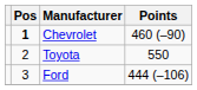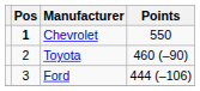Chevrolet | Points: 460 (–90) -> 550
Toyota | Points: 550 -> 460 (–90)
